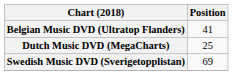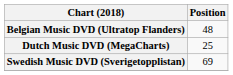Belgian Music DVD (Ultratop Flanders) | Position: 41 -> 48
